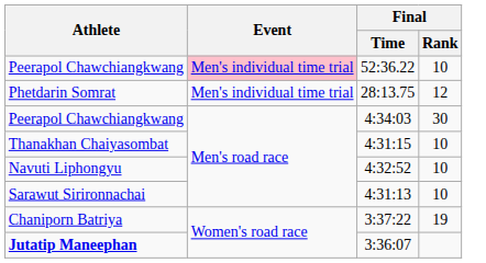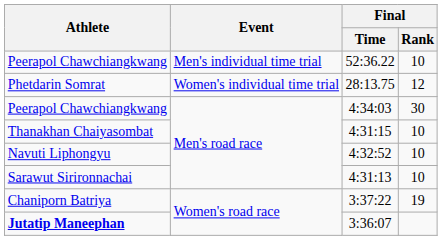52:36.22 | Event: pink background -> no background
28:13.75 | Event: Men's individual time trial -> Women's individual time trial
